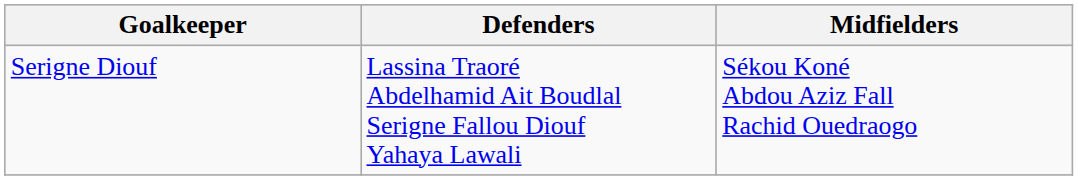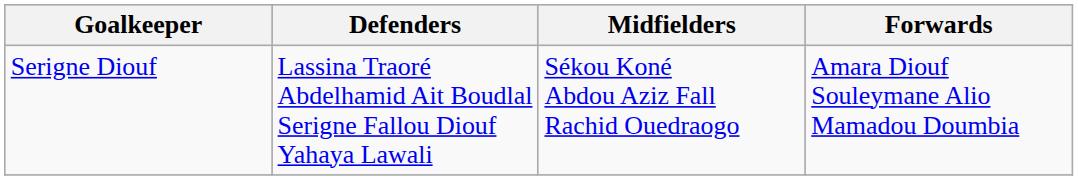+ column: Forwards | Amara Diouf Souleymane Alio Mamadou Doumbia
